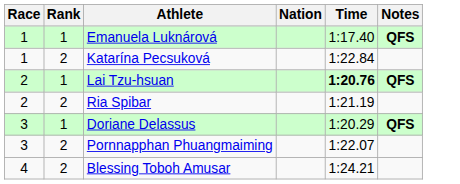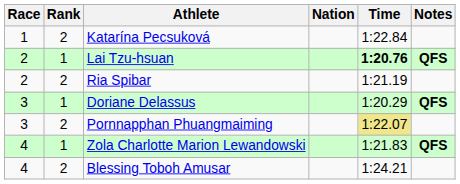- row: 1 | 1 | Emanuela Luknárová | 1:17.40 | QFS
Pornnapphan Phuangmaiming | Time: no background -> khaki background
+ row: 4 | 1 | Zola Charlotte Marion Lewandowski | 1:21.83 | QFS
